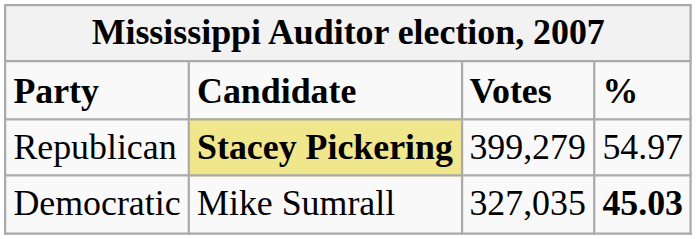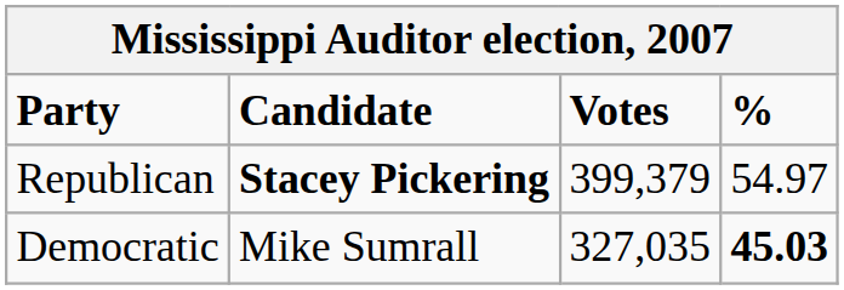Republican | Candidate: khaki background -> no background
Republican | Votes: 399,279 -> 399,379
